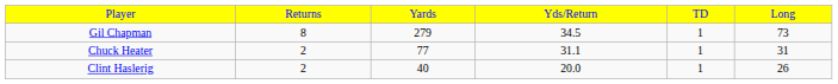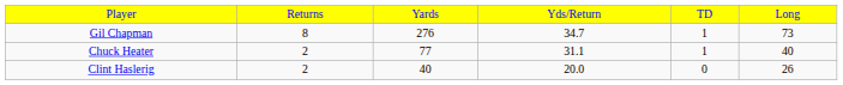Gil Chapman | column 3: 279 -> 276
Gil Chapman | column 4: 34.5 -> 34.7
Chuck Heater | column 6: 31 -> 40
Clint Haslerig | column 5: 1 -> 0
